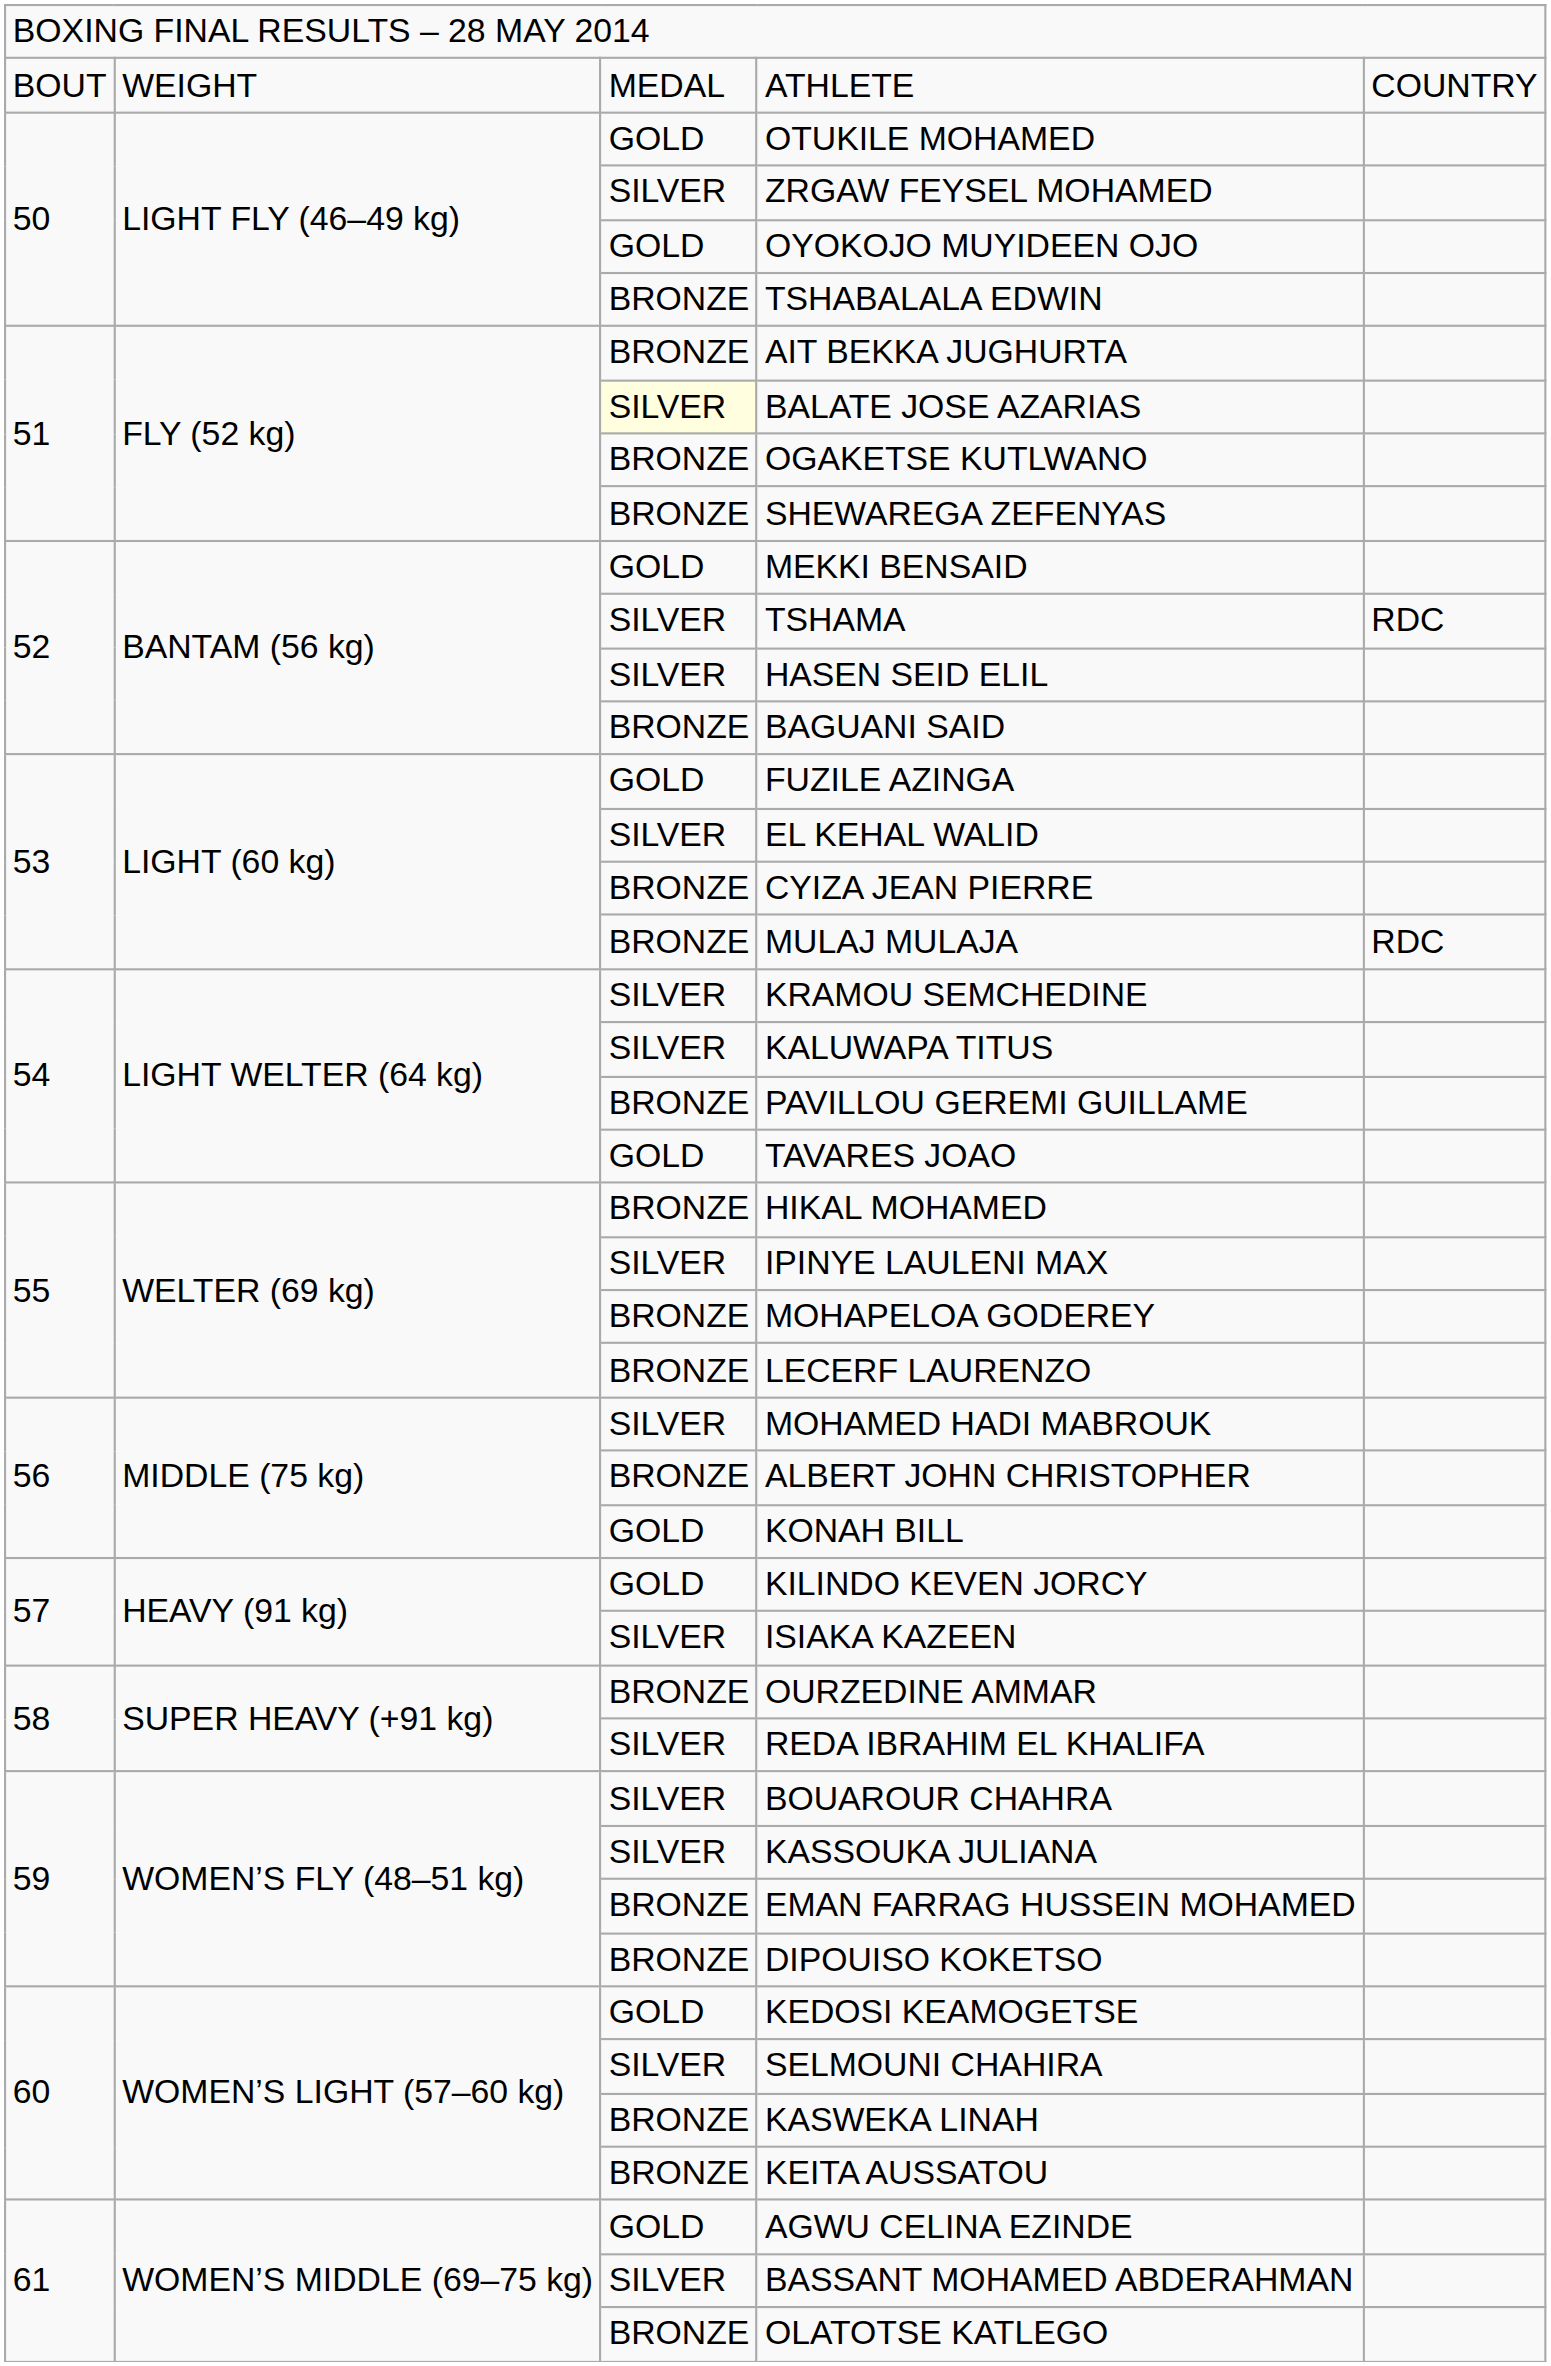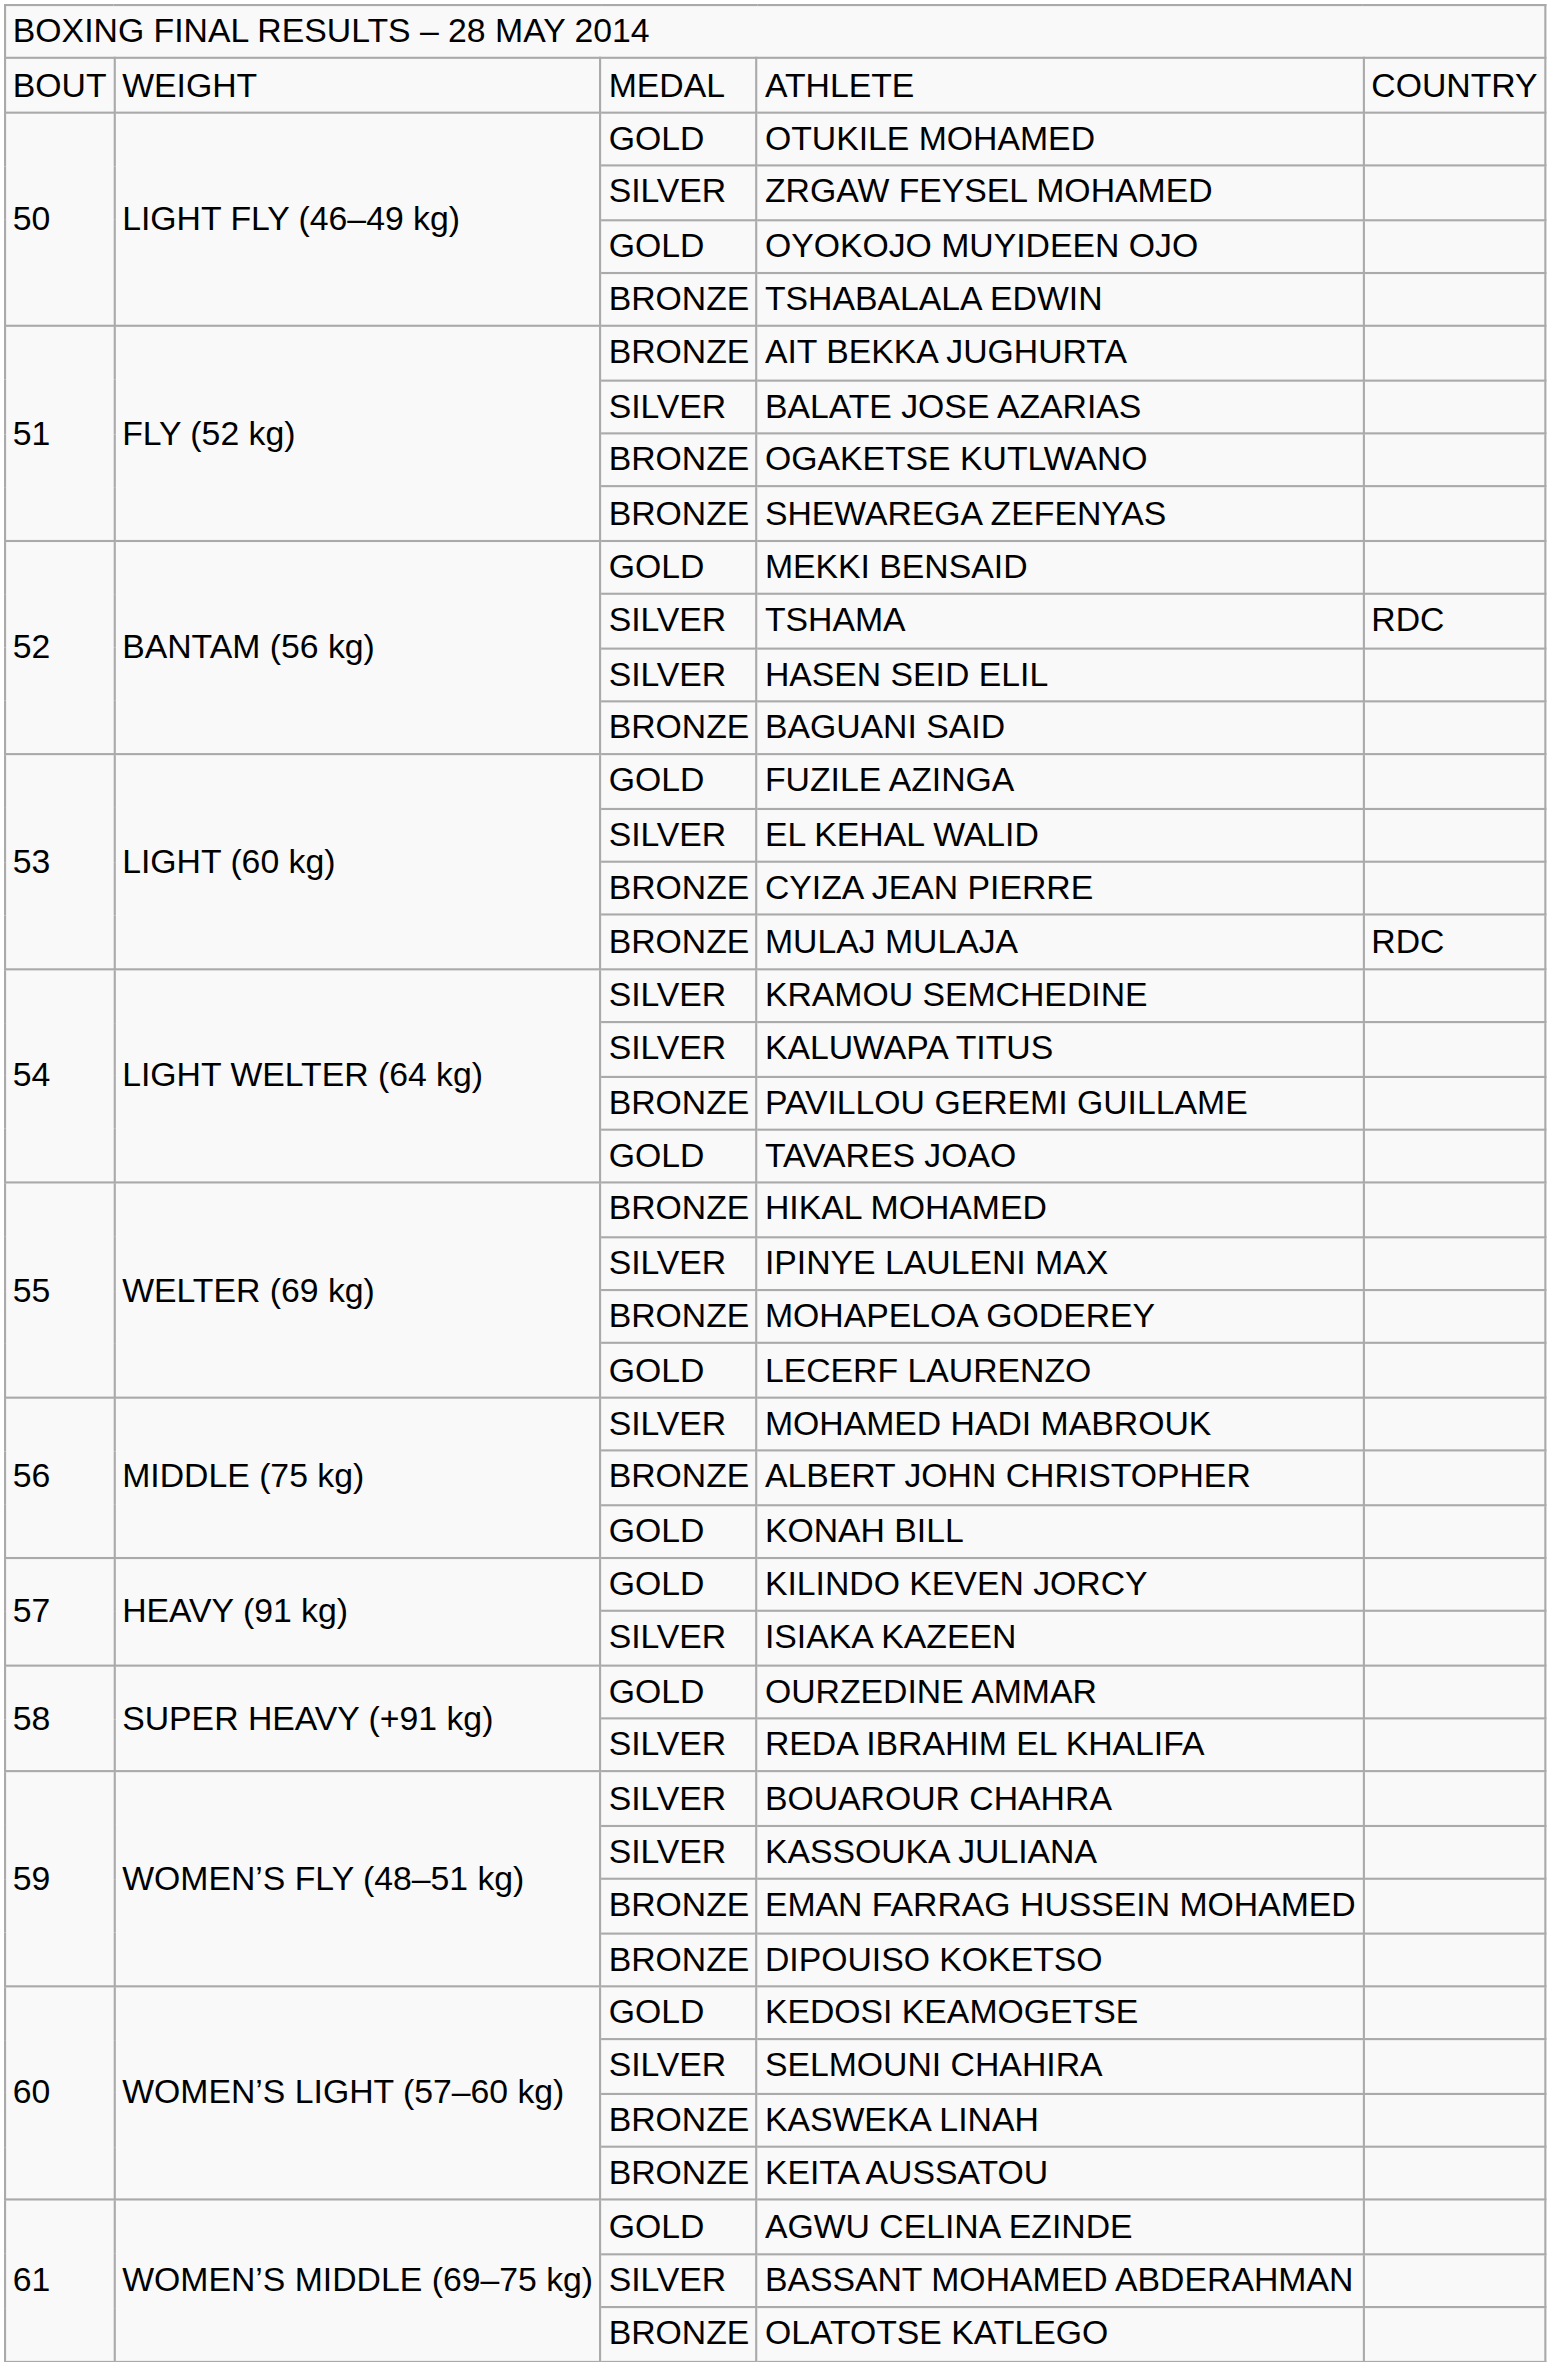BALATE JOSE AZARIAS | column 3: lightyellow background -> no background
LECERF LAURENZO | column 3: BRONZE -> GOLD
OURZEDINE AMMAR | column 3: BRONZE -> GOLD
